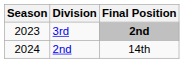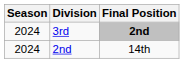3rd | Season: 2023 -> 2024
